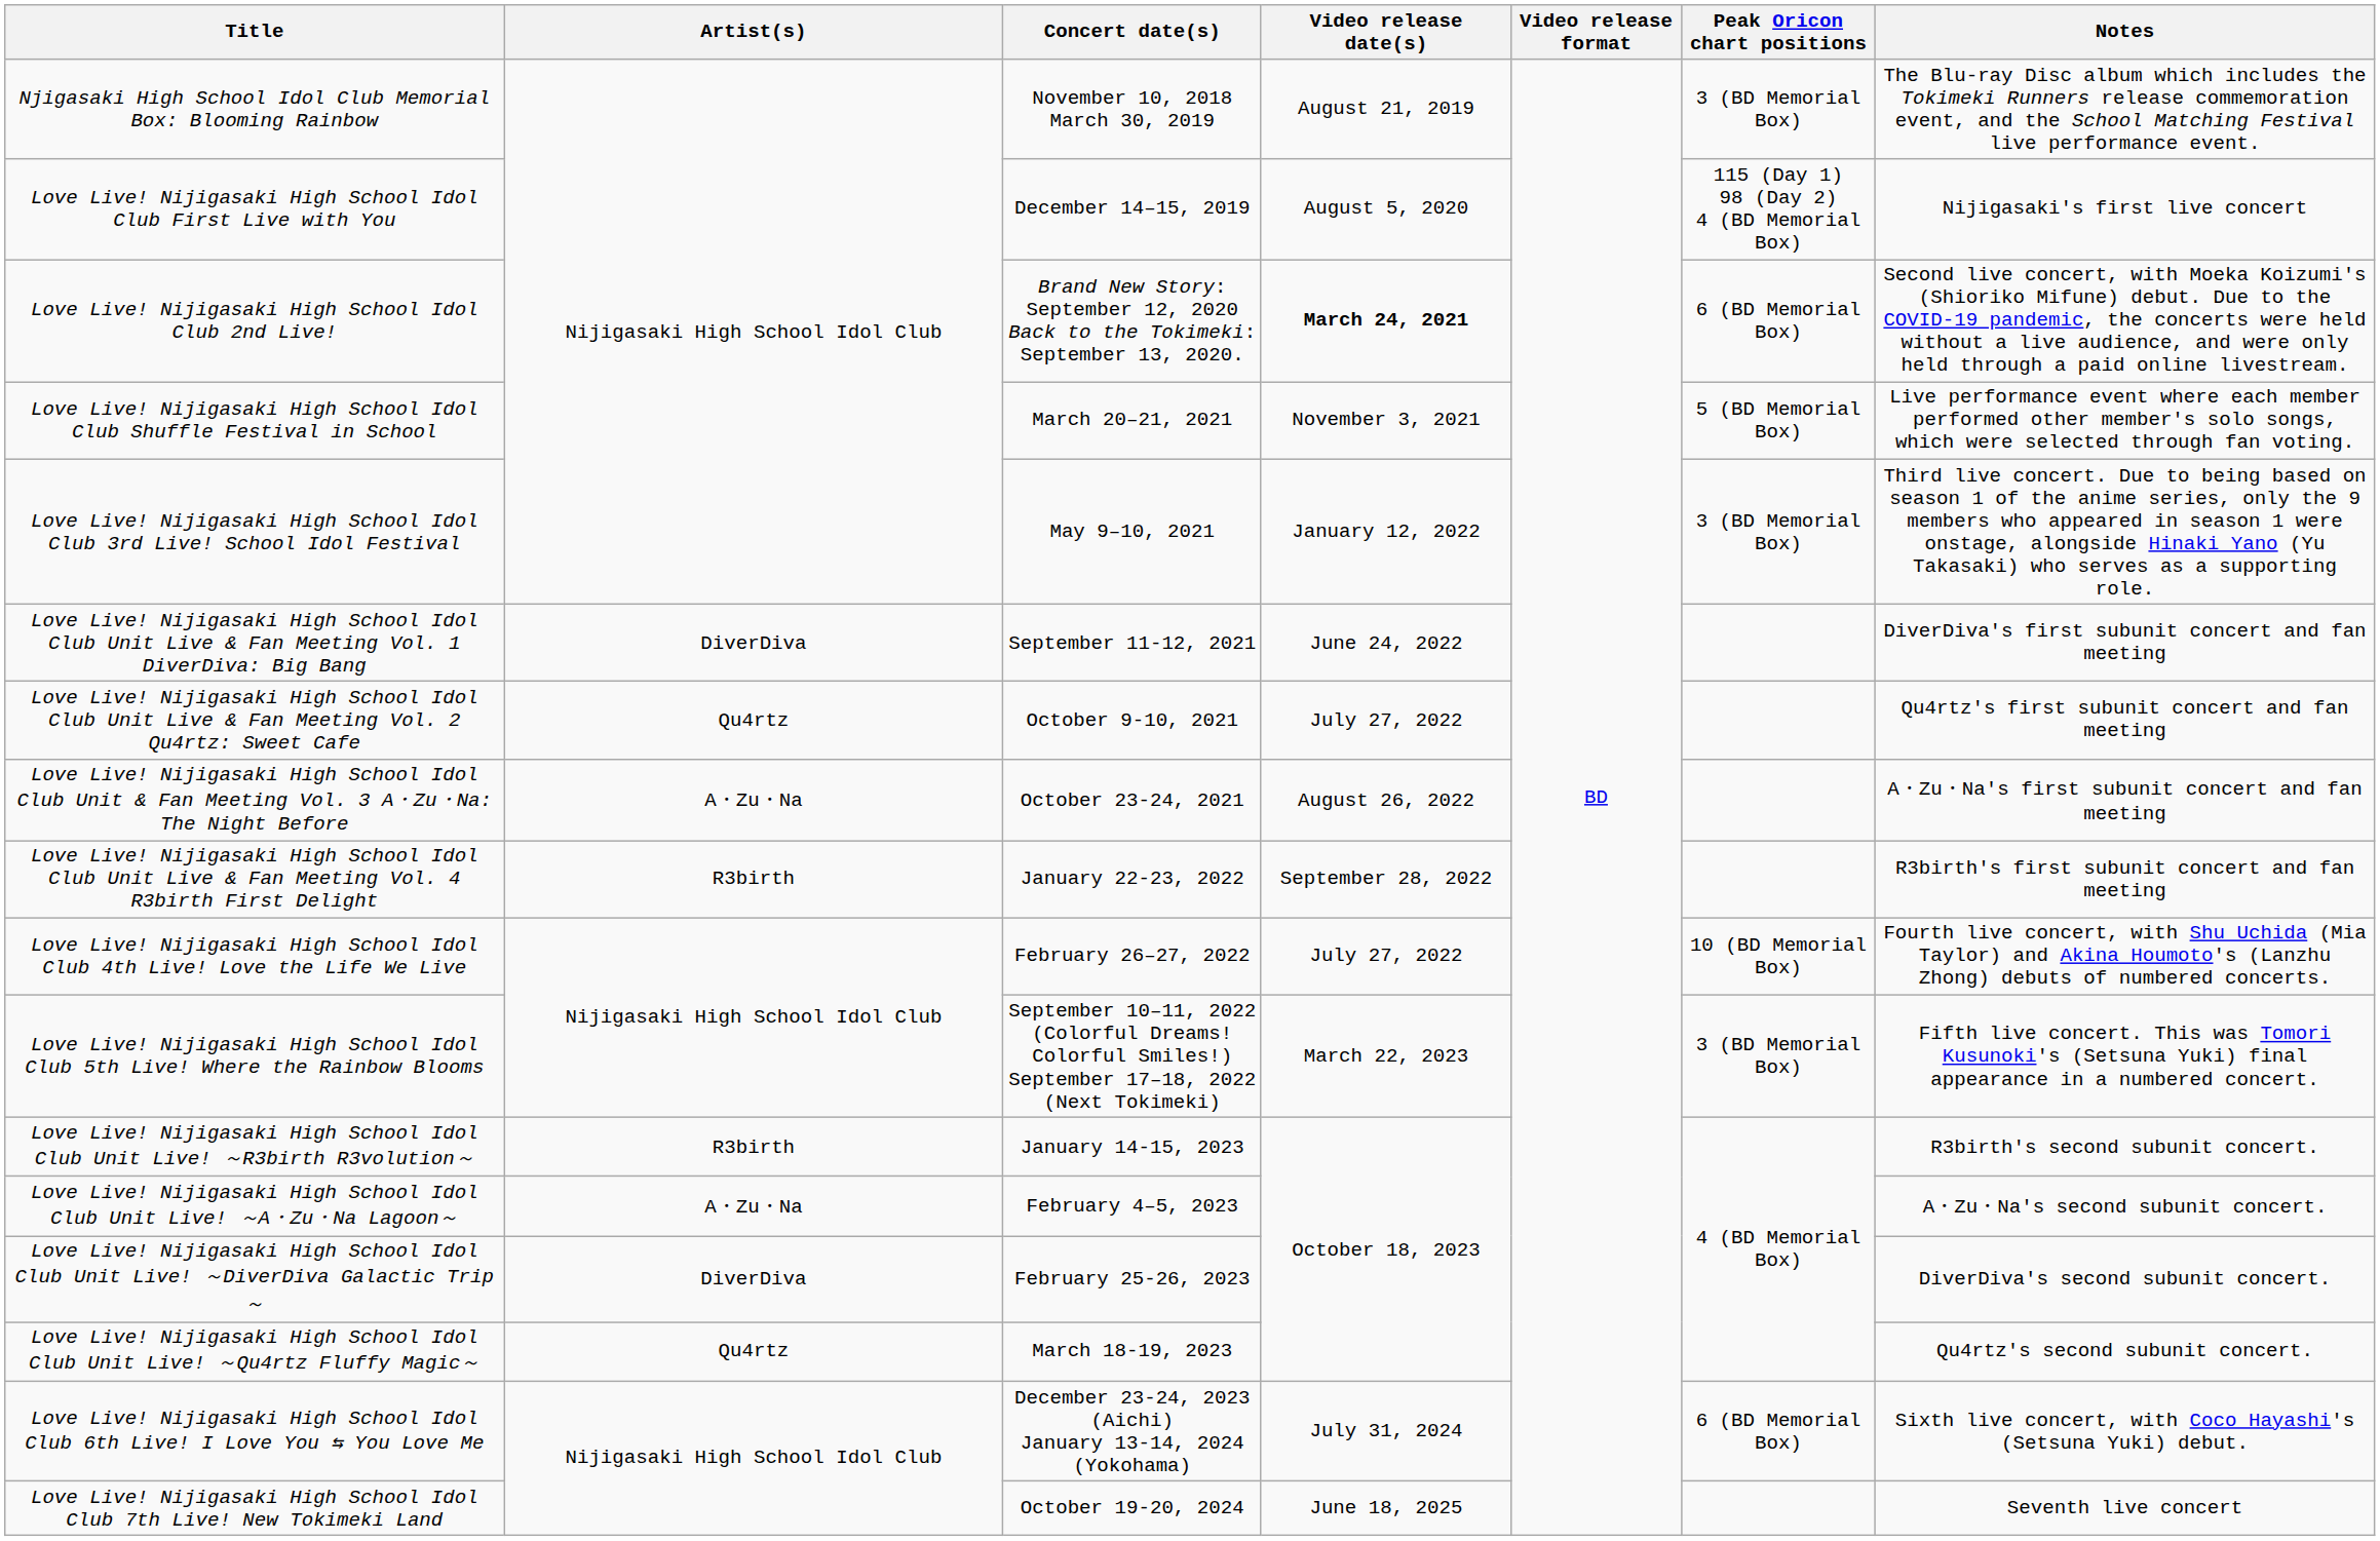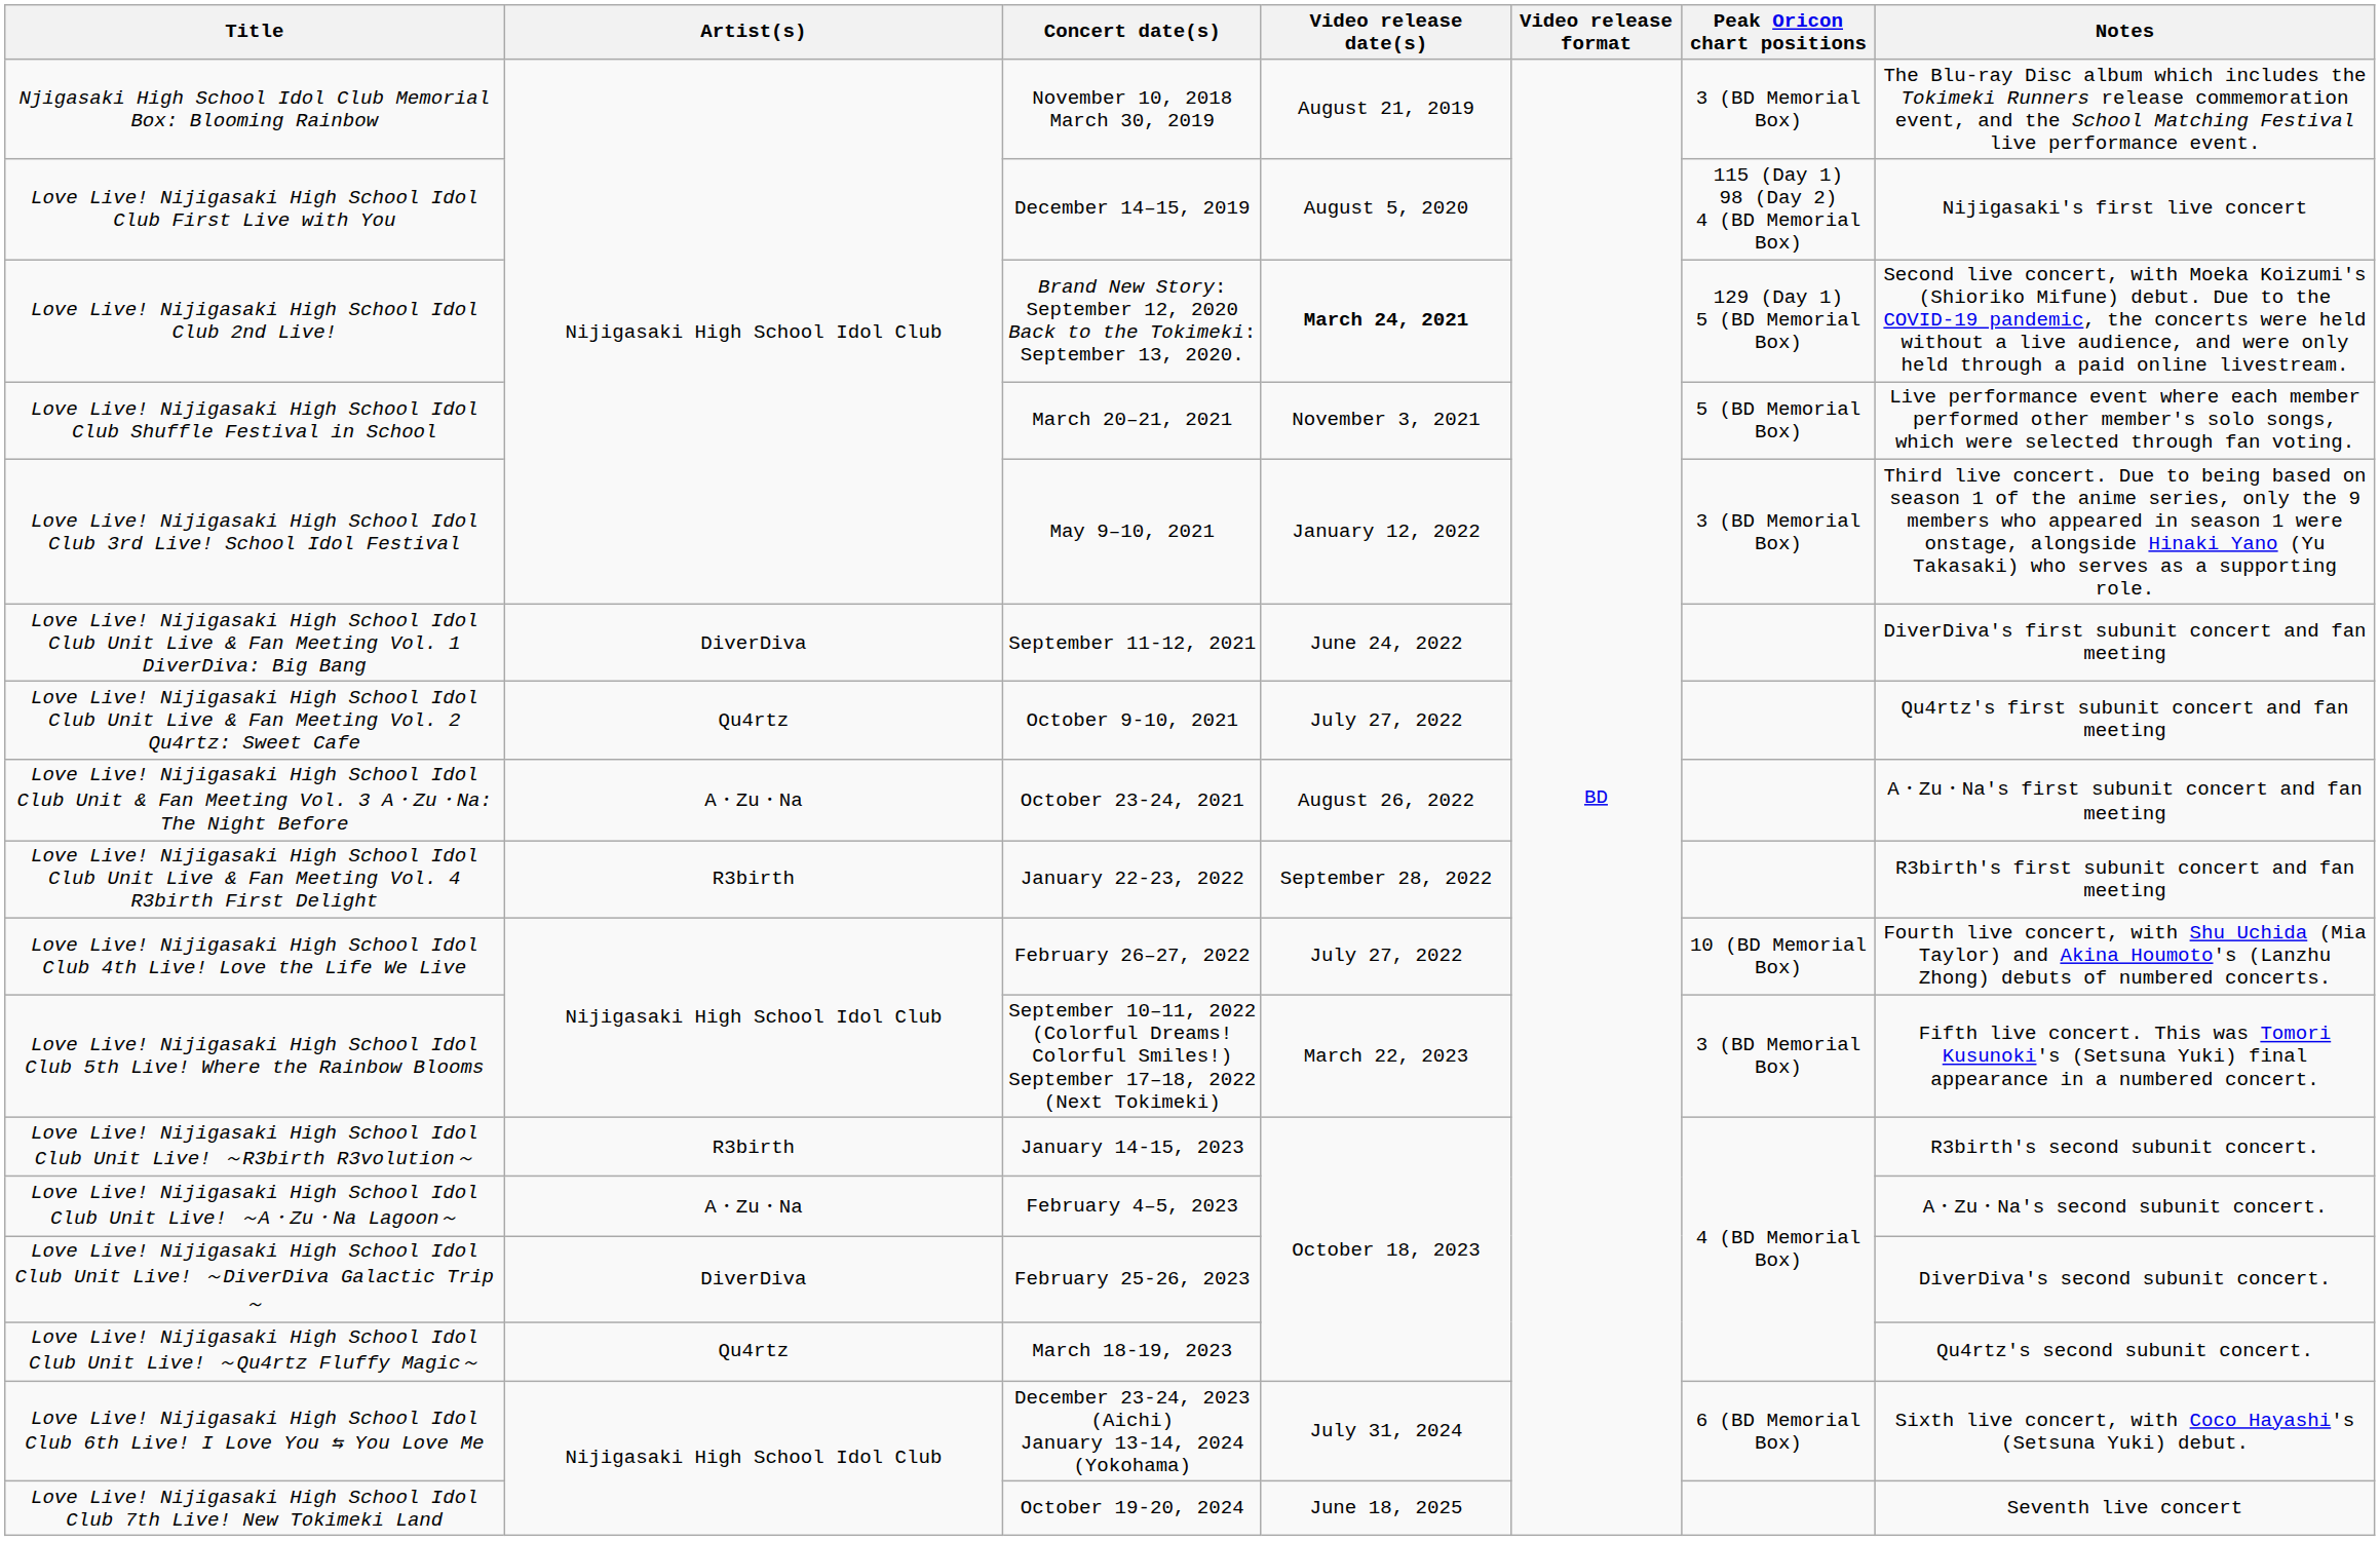Love Live! Nijigasaki High School Idol Club 2nd Live! | Peak Oricon chart positions: 6 (BD Memorial Box) -> 129 (Day 1) 5 (BD Memorial Box)
